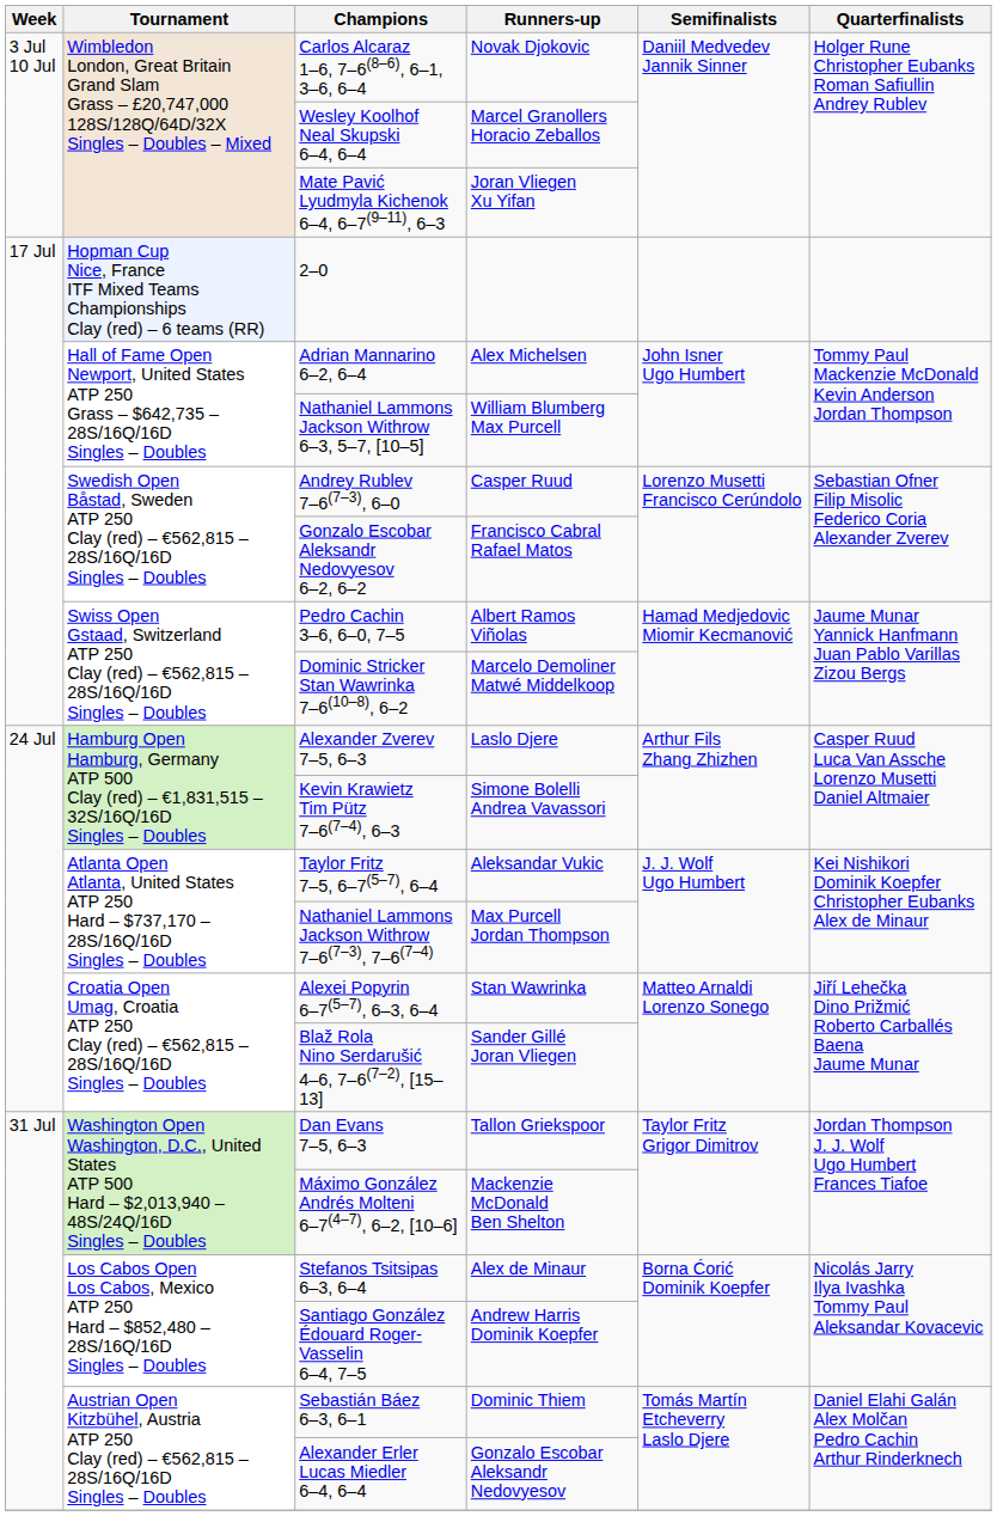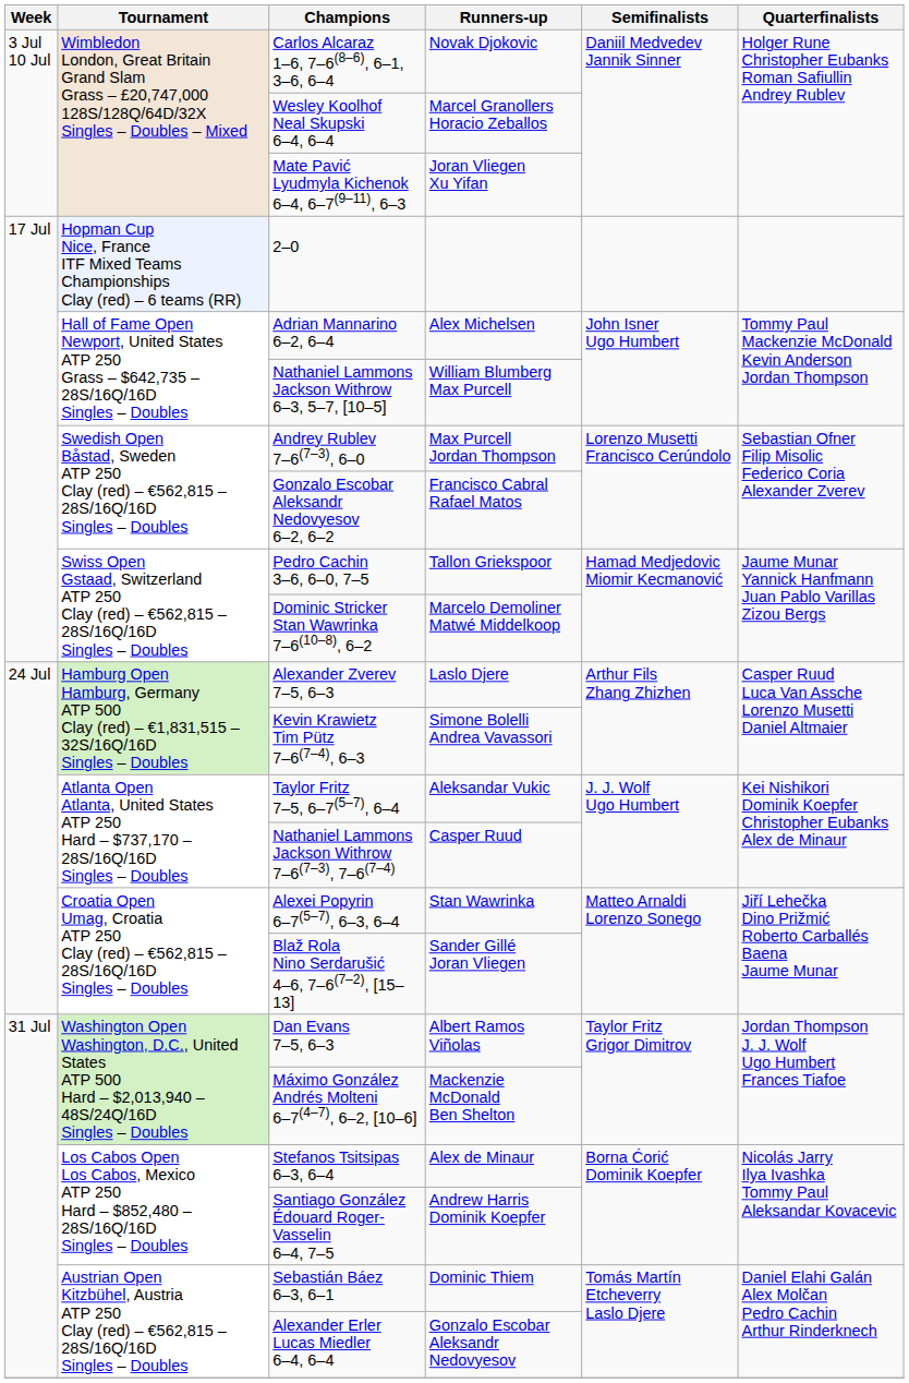Andrey Rublev 7–6(7–3), 6–0 | Runners-up: Casper Ruud -> Max Purcell Jordan Thompson
Pedro Cachin 3–6, 6–0, 7–5 | Runners-up: Albert Ramos Viñolas -> Tallon Griekspoor
Nathaniel Lammons Jackson Withrow 7–6(7–3), 7–6(7–4) | Runners-up: Max Purcell Jordan Thompson -> Casper Ruud
Dan Evans 7–5, 6–3 | Runners-up: Tallon Griekspoor -> Albert Ramos Viñolas
